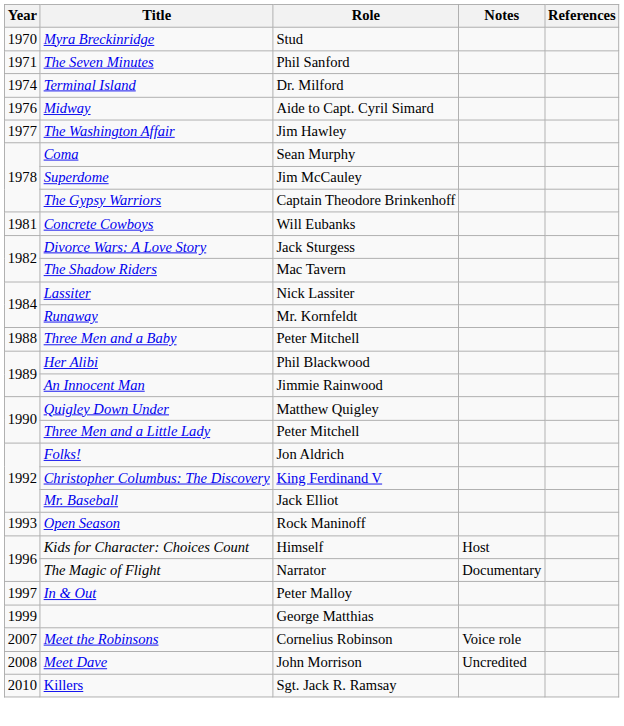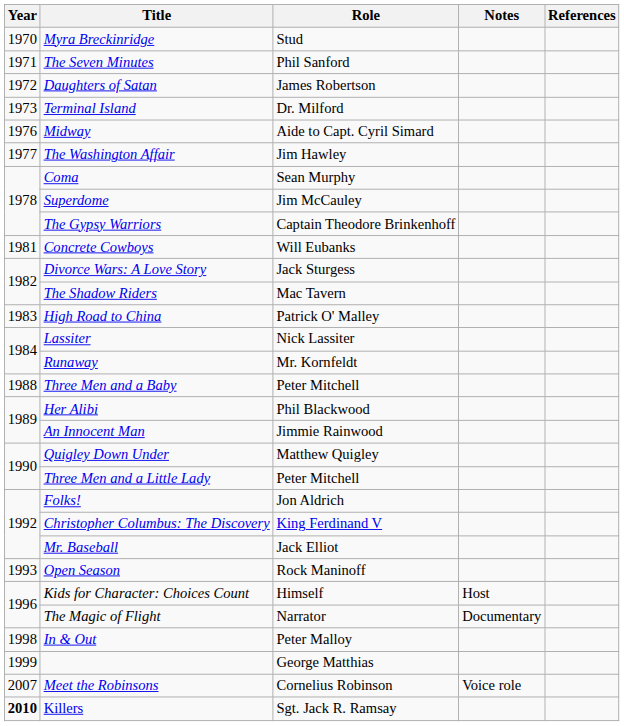+ row: 1972 | Daughters of Satan | James Robertson
Terminal Island | Year: 1974 -> 1973
+ row: 1983 | High Road to China | Patrick O' Malley
In & Out | Year: 1997 -> 1998
- row: 2008 | Meet Dave | John Morrison | Uncredited
Killers | Year: normal -> bold
